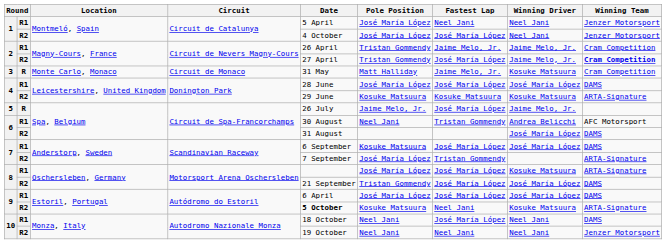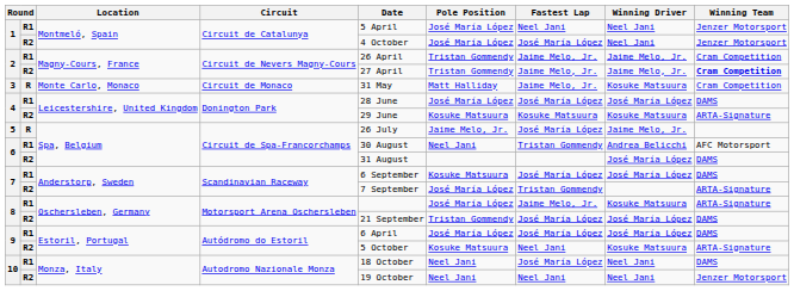2 / R2 | Fastest Lap: José María López -> Jaime Melo, Jr.
8 / R1 | Fastest Lap: José María López -> Jaime Melo, Jr.
9 / R2 | Date: bold -> normal
